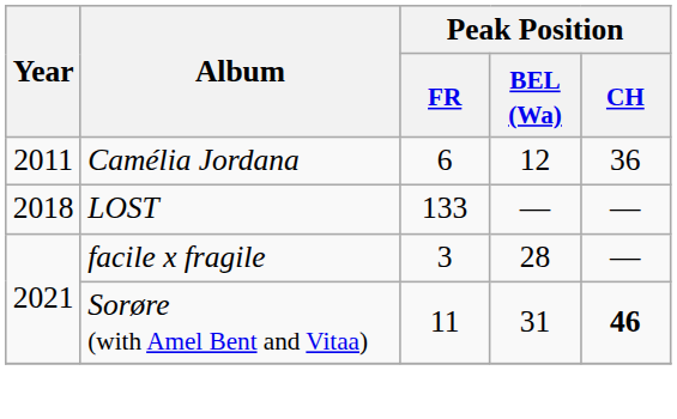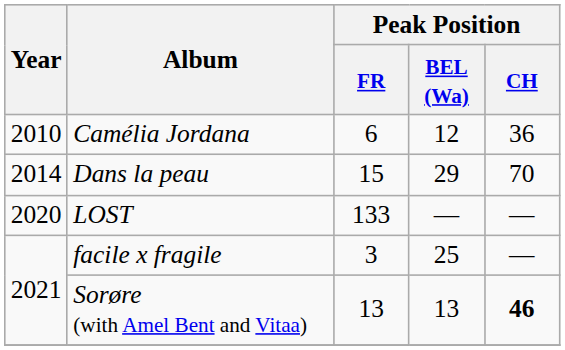Camélia Jordana | Year: 2011 -> 2010
+ row: 2014 | Dans la peau | 15 | 29 | 70
LOST | Year: 2018 -> 2020
facile x fragile | Peak Position / BEL (Wa): 28 -> 25
Sorøre (with Amel Bent and Vitaa) | Peak Position / FR: 11 -> 13
Sorøre (with Amel Bent and Vitaa) | Peak Position / BEL (Wa): 31 -> 13
